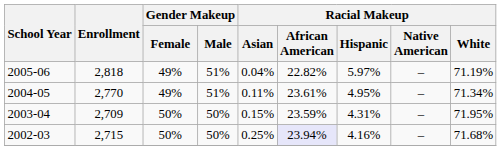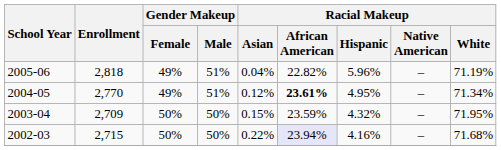2005-06 | Racial Makeup / Hispanic: 5.97% -> 5.96%
2004-05 | Racial Makeup / Asian: 0.11% -> 0.12%
2004-05 | Racial Makeup / African American: normal -> bold
2003-04 | Racial Makeup / Hispanic: 4.31% -> 4.32%
2002-03 | Racial Makeup / Asian: 0.25% -> 0.22%
